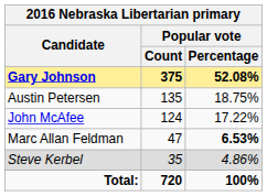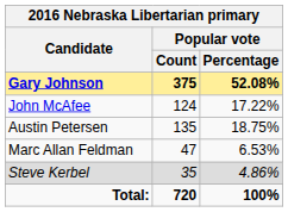rows swapped: Austin Petersen <-> John McAfee
Marc Allan Feldman | Popular vote / Percentage: bold -> normal
